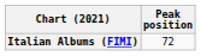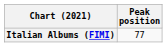Italian Albums (FIMI) | Peak position: 72 -> 77
